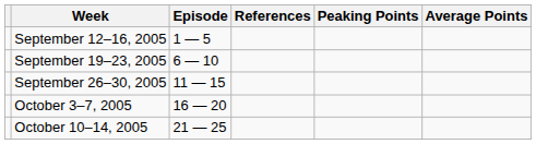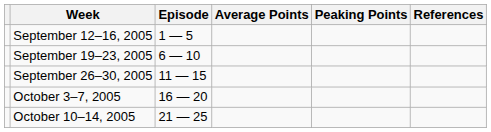columns swapped: Average Points <-> References
